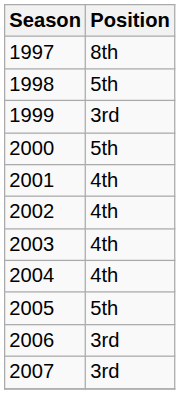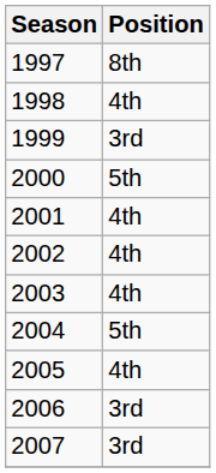1998 | Position: 5th -> 4th
2004 | Position: 4th -> 5th
2005 | Position: 5th -> 4th
